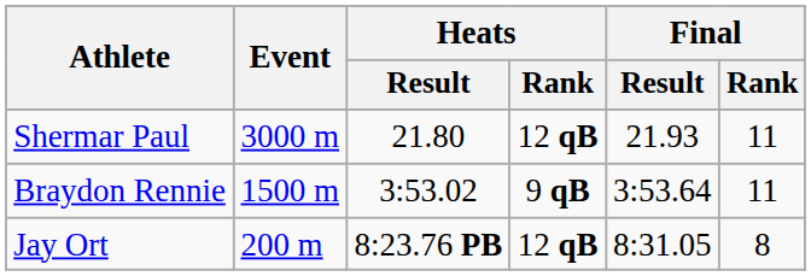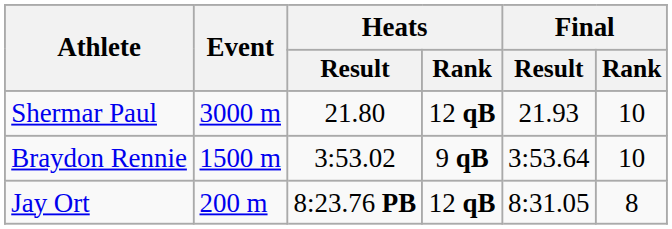Shermar Paul | Final / Rank: 11 -> 10
Braydon Rennie | Final / Rank: 11 -> 10
